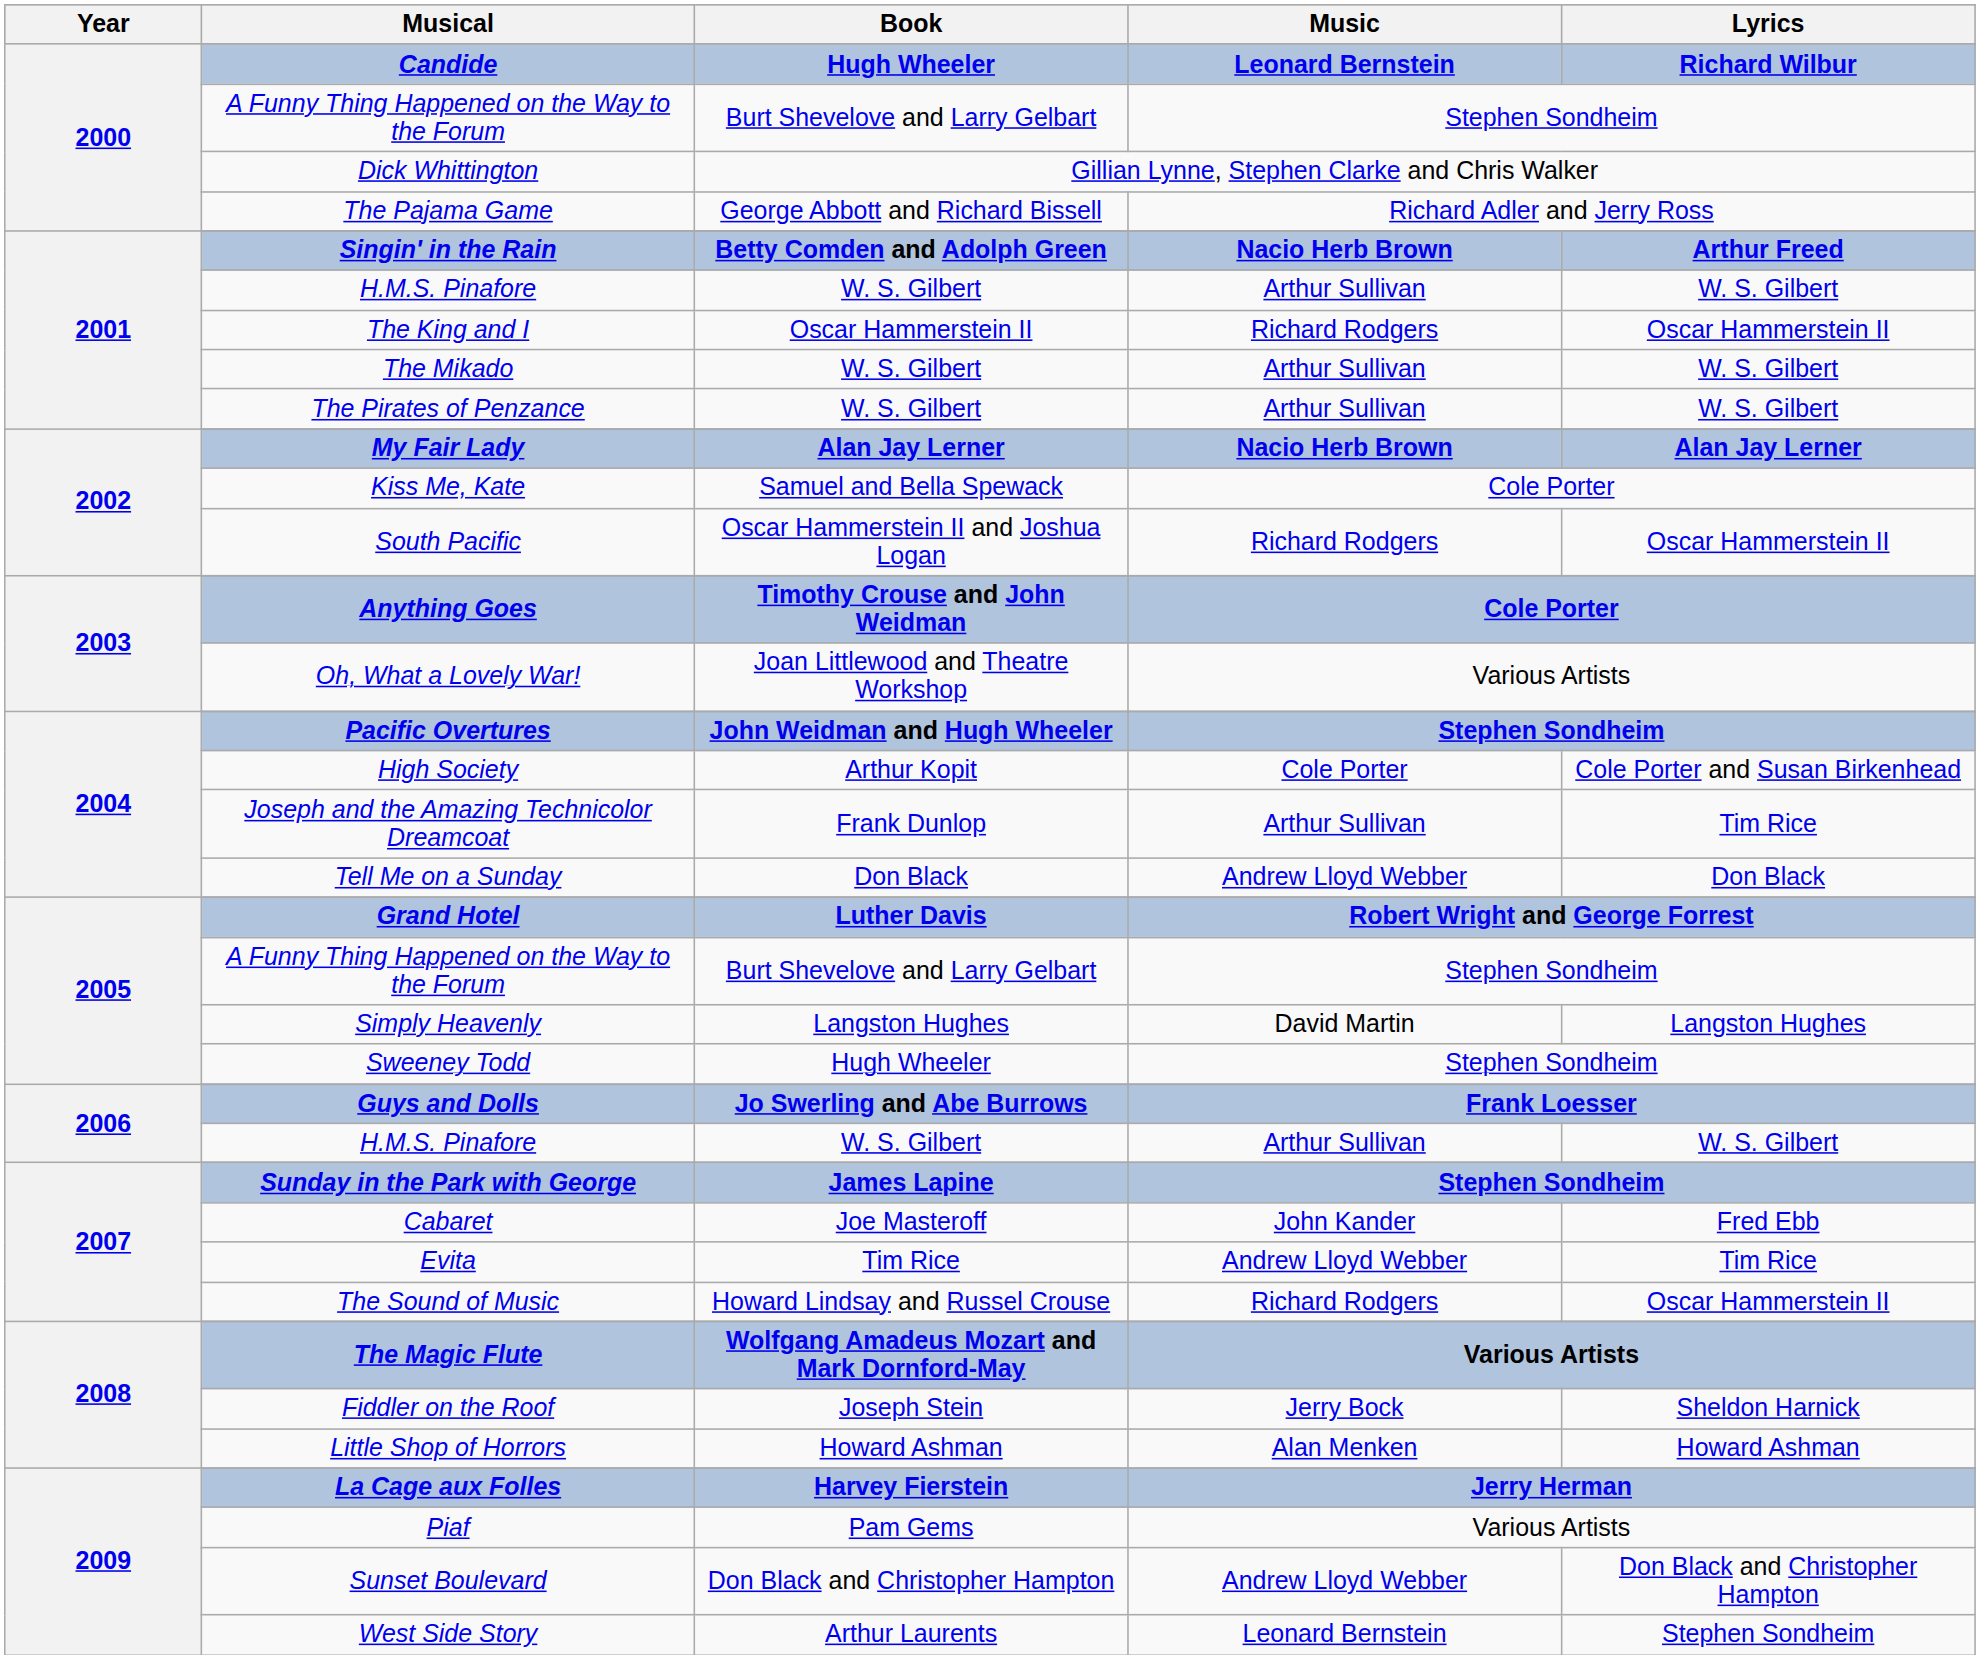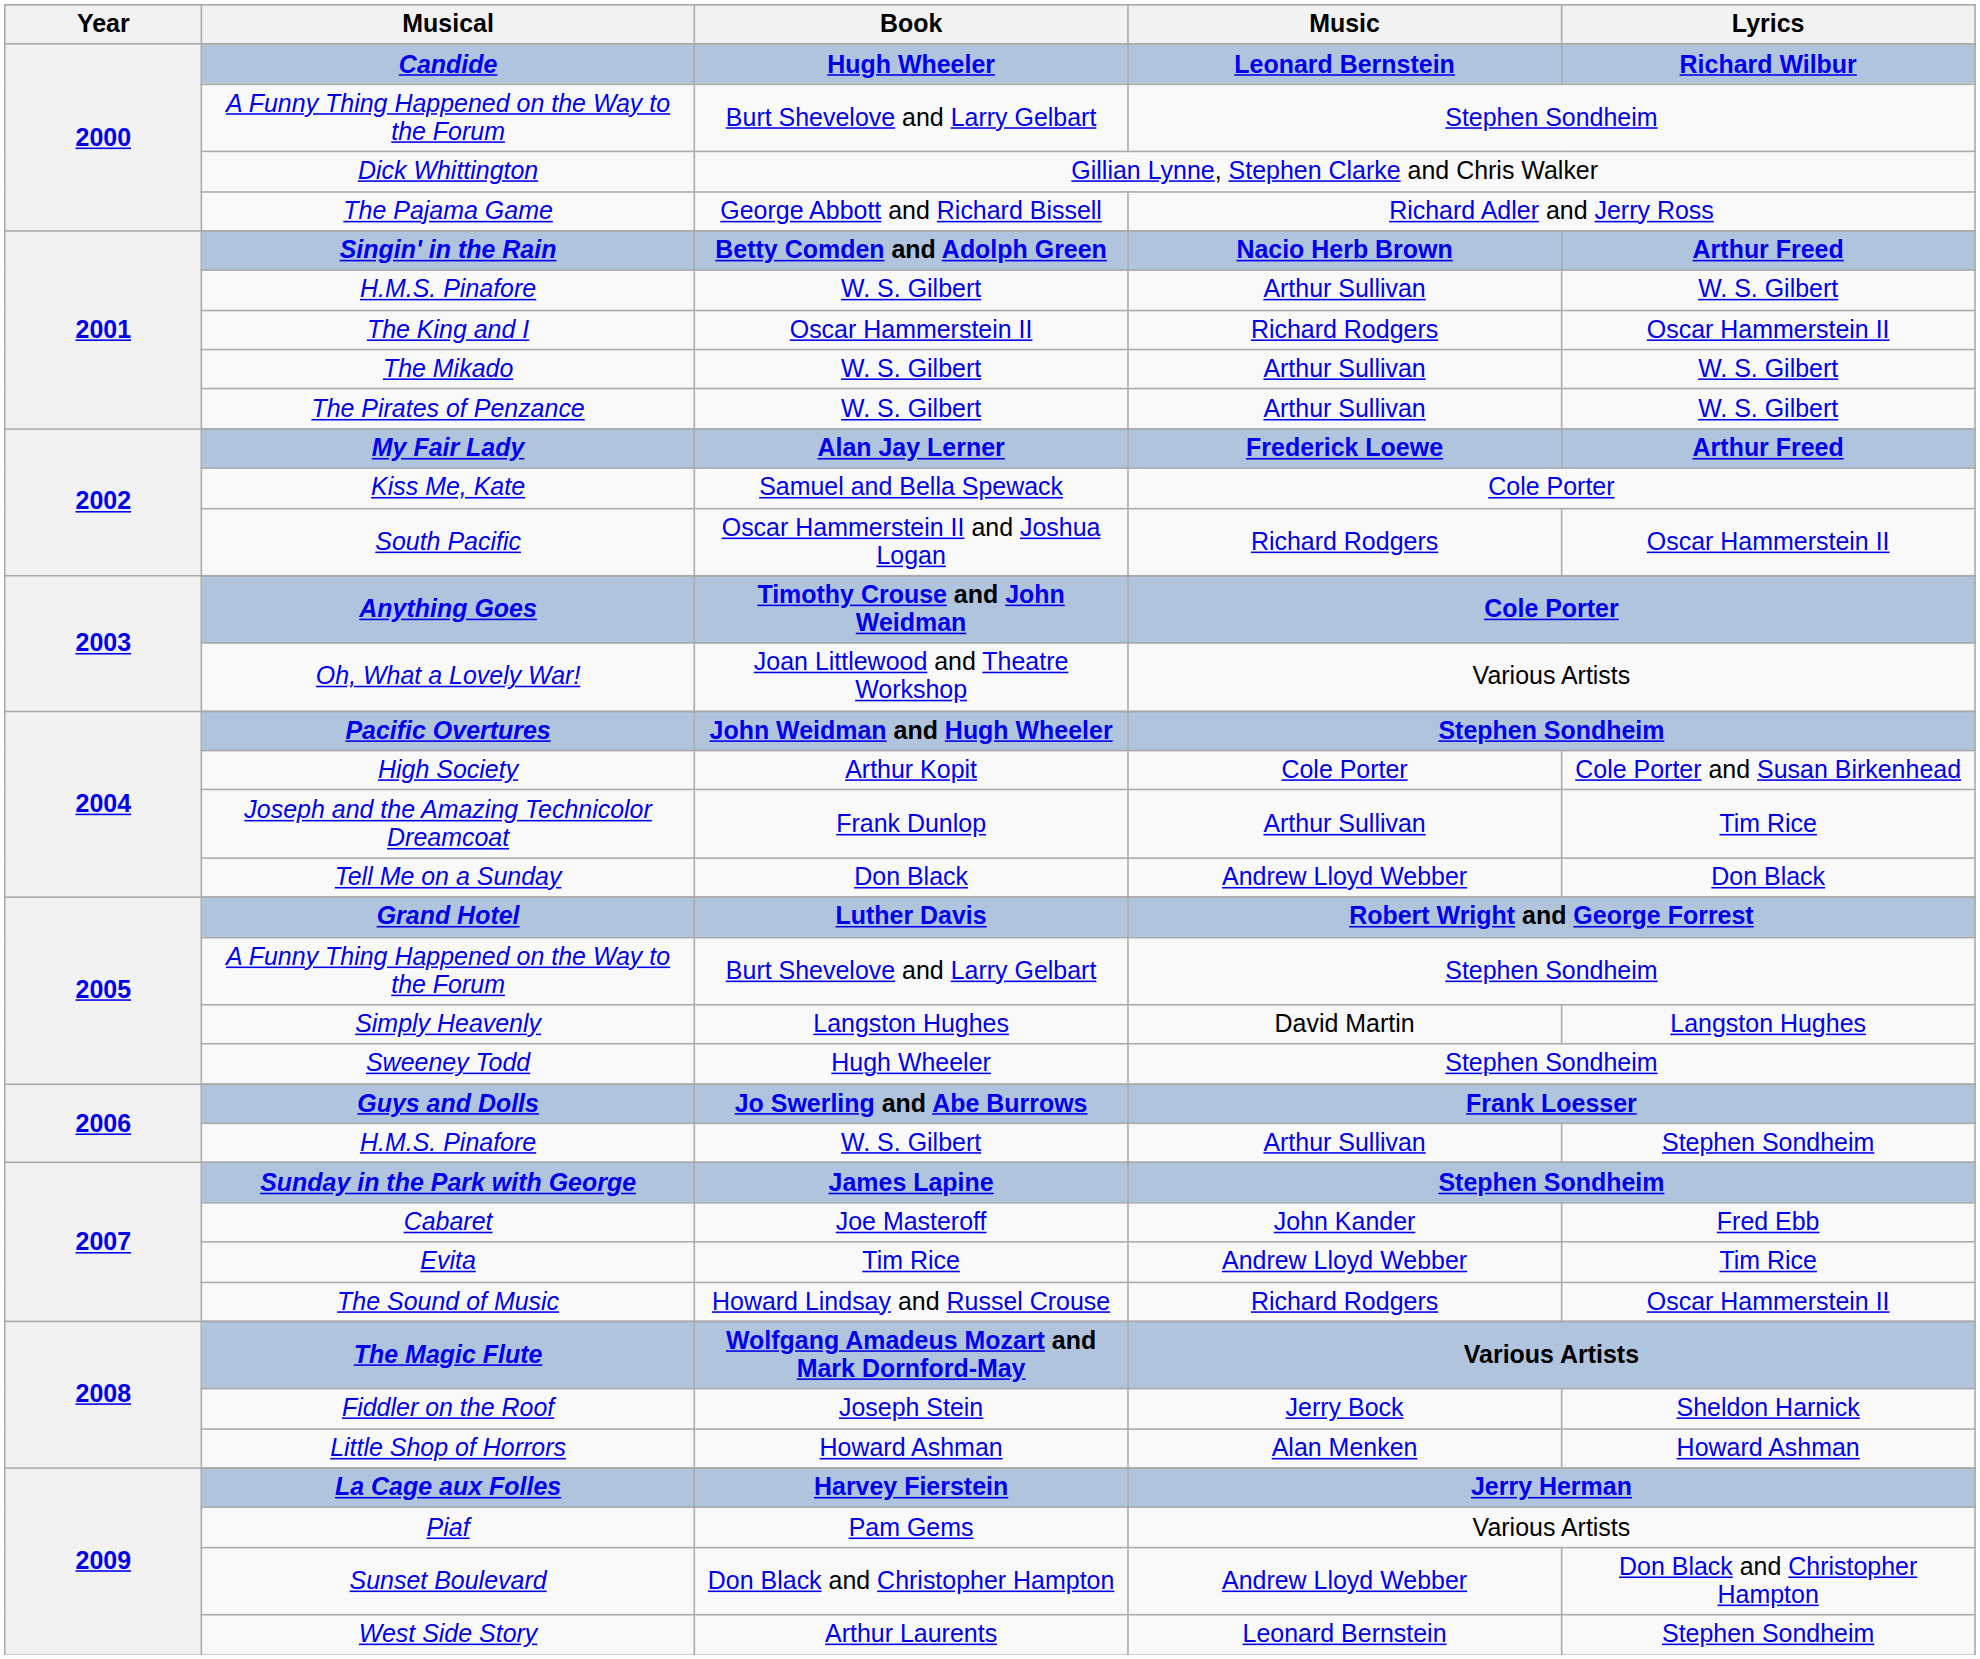My Fair Lady | Music: Nacio Herb Brown -> Frederick Loewe
My Fair Lady | Lyrics: Alan Jay Lerner -> Arthur Freed
2006 / H.M.S. Pinafore | Lyrics: W. S. Gilbert -> Stephen Sondheim
